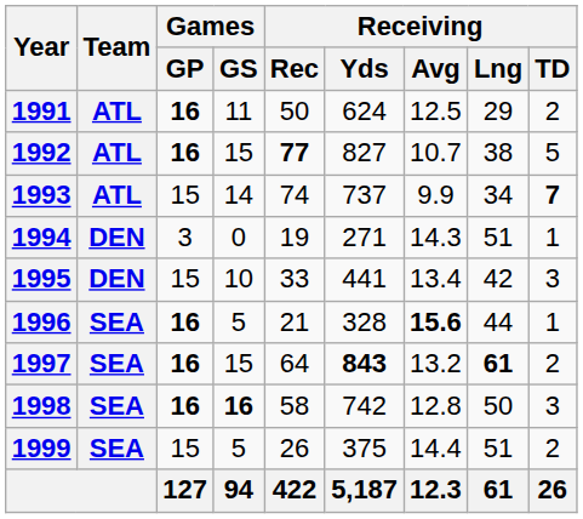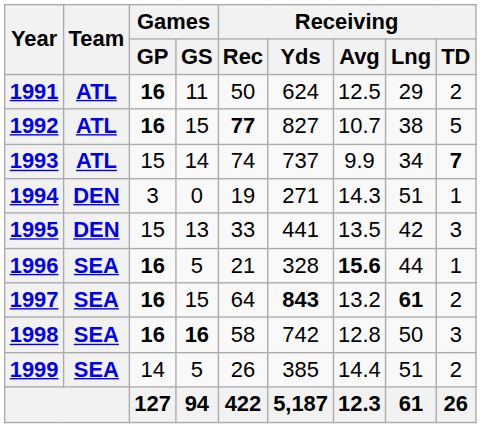1995 | Games / GS: 10 -> 13
1995 | Receiving / Avg: 13.4 -> 13.5
1999 | Games / GP: 15 -> 14
1999 | Receiving / Yds: 375 -> 385
